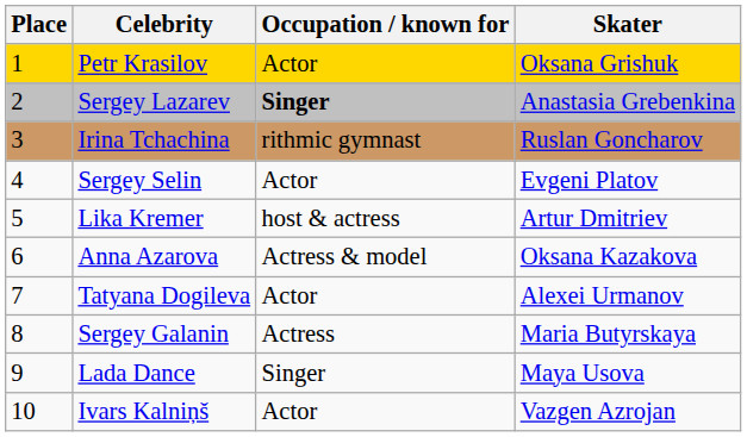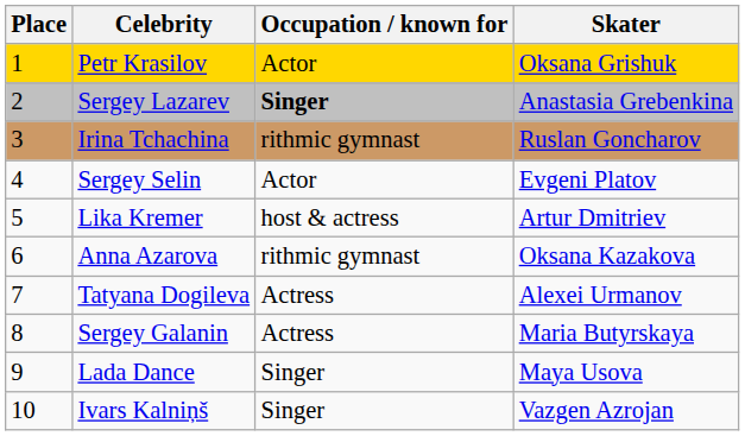Anna Azarova | Occupation / known for: Actress & model -> rithmic gymnast
Tatyana Dogileva | Occupation / known for: Actor -> Actress
Ivars Kalniņš | Occupation / known for: Actor -> Singer
